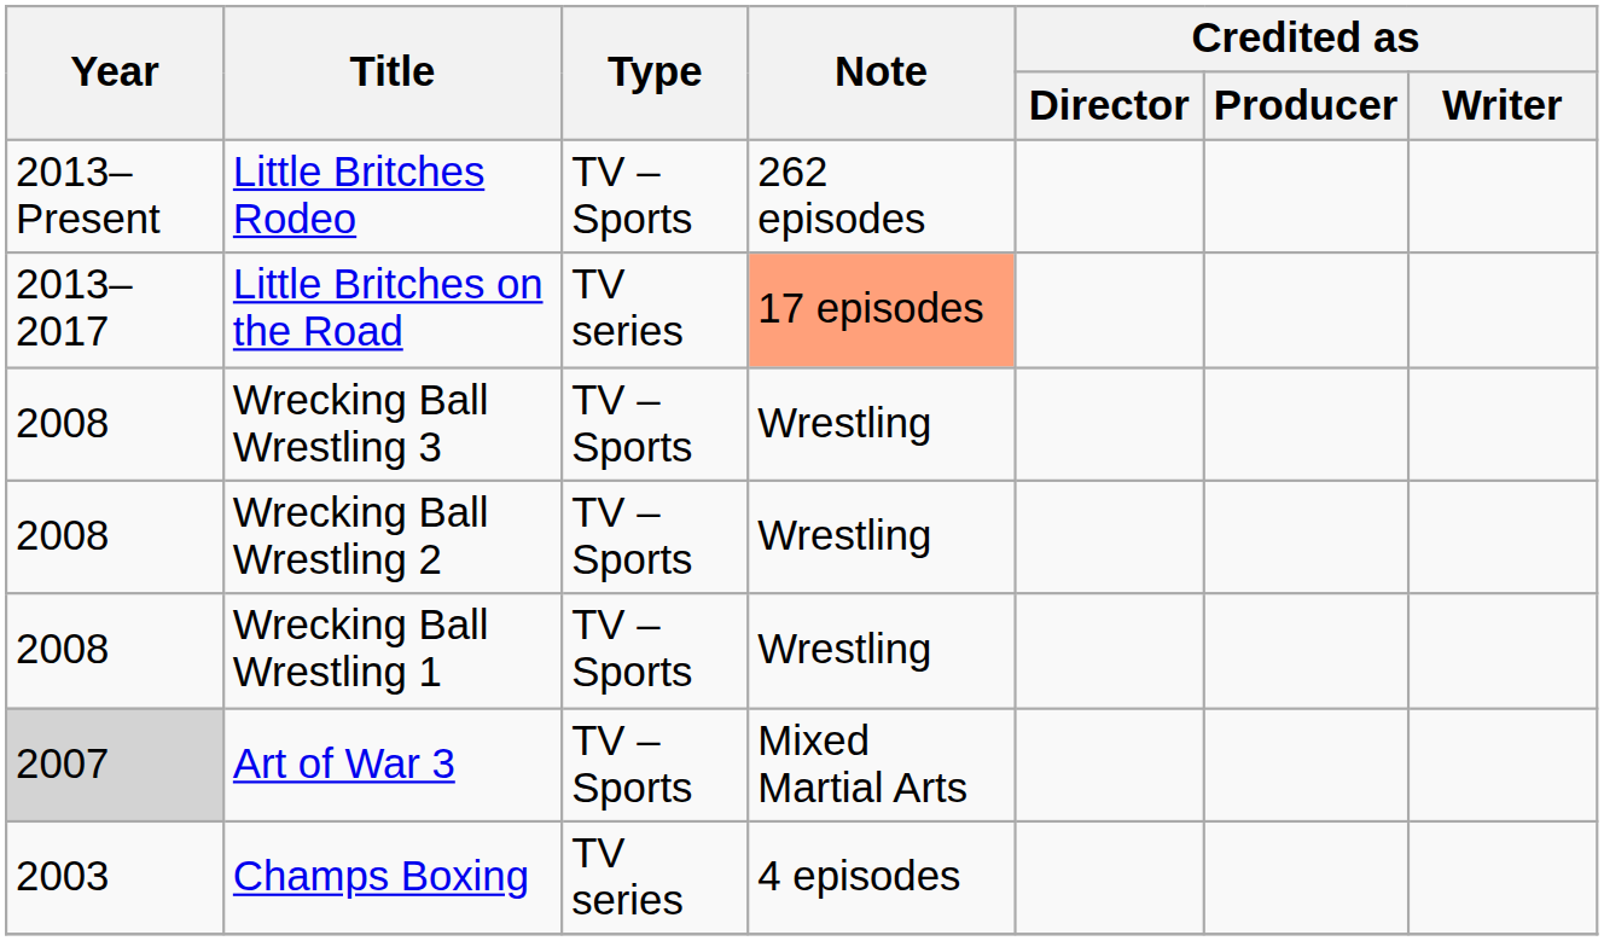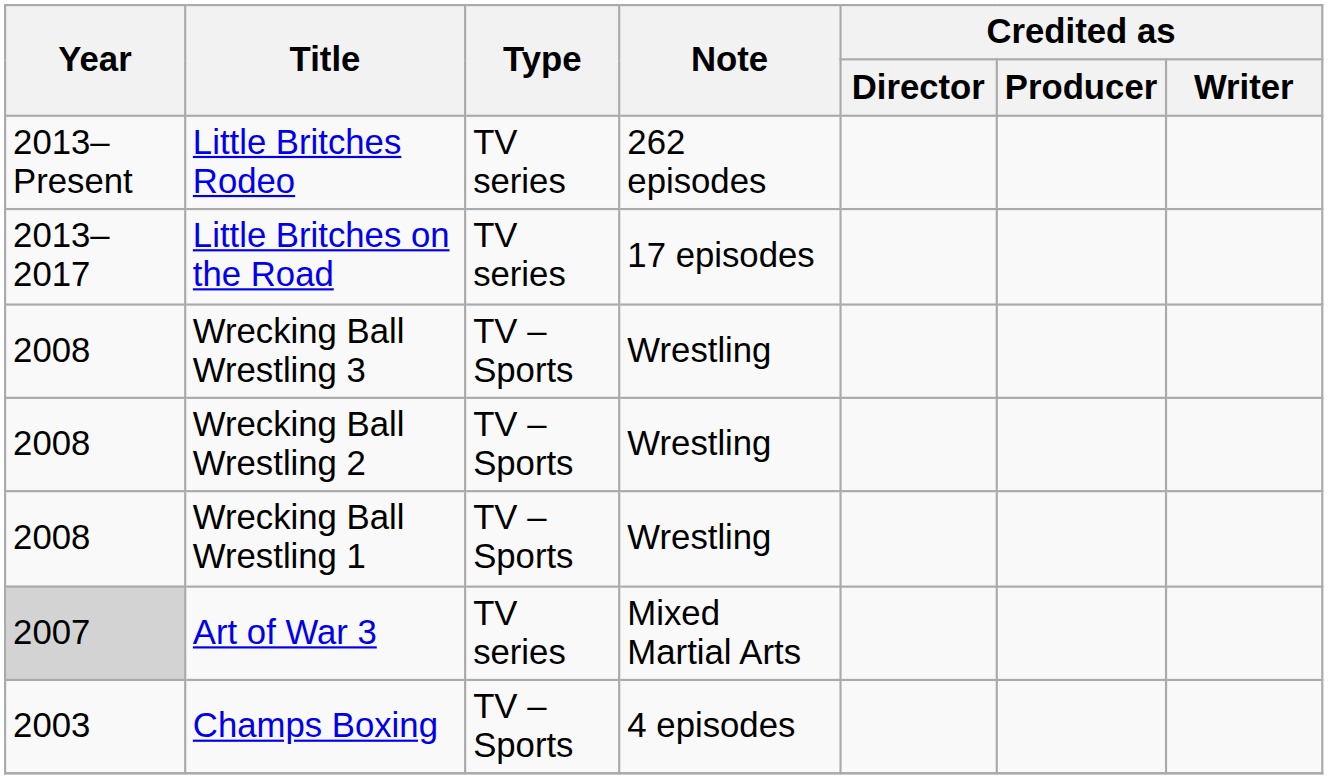Little Britches Rodeo | Type: TV – Sports -> TV series
Little Britches on the Road | Note: lightsalmon background -> no background
Art of War 3 | Type: TV – Sports -> TV series
Champs Boxing | Type: TV series -> TV – Sports
